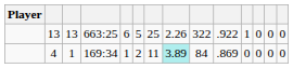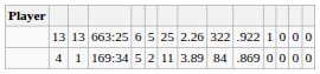4 | column 5: 1 -> 5
4 | column 8: paleturquoise background -> no background
